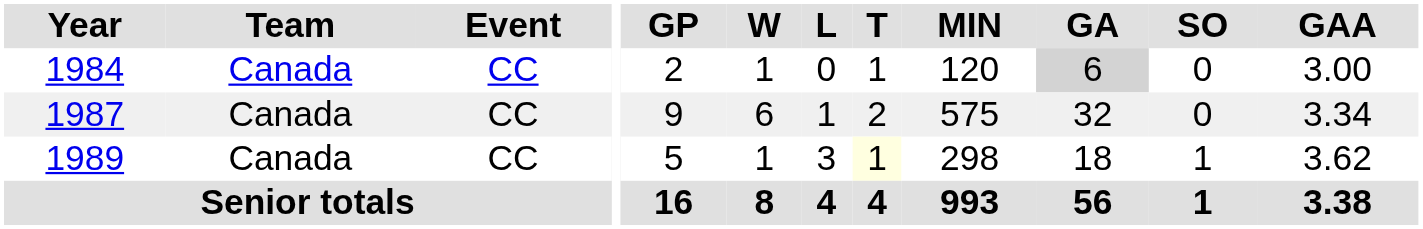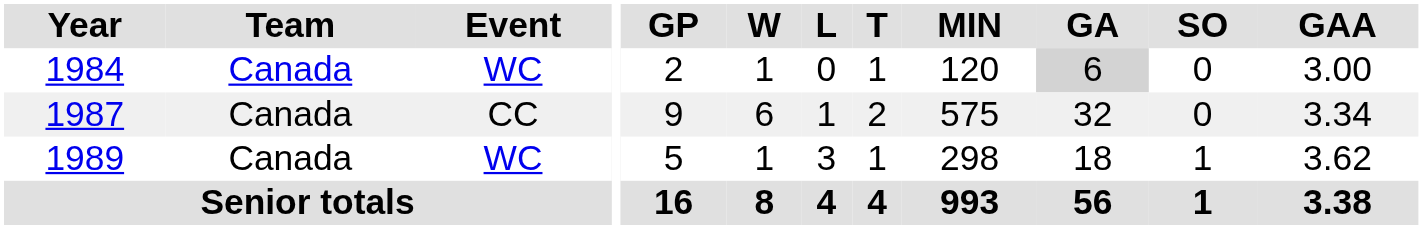1984 | Event: CC -> WC
1989 | Event: CC -> WC
1989 | T: lightyellow background -> no background
